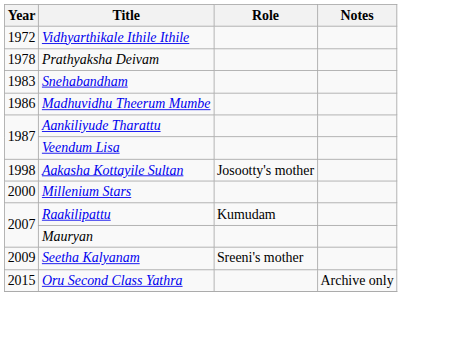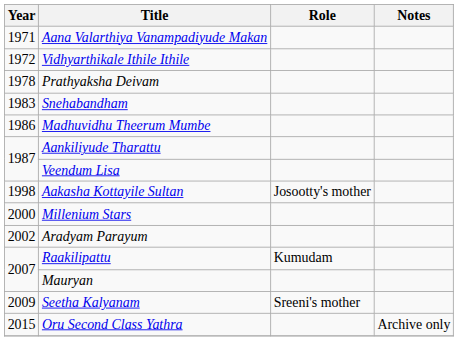+ row: 1971 | Aana Valarthiya Vanampadiyude Makan
+ row: 2002 | Aradyam Parayum
